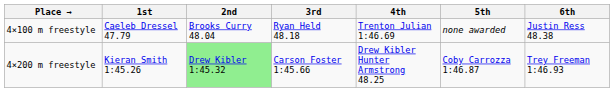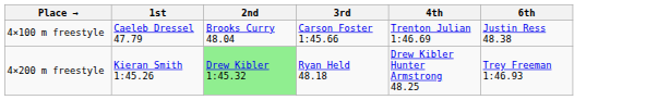- column: 5th | none awarded | Coby Carrozza 1:46.87
4×100 m freestyle | 3rd: Ryan Held 48.18 -> Carson Foster 1:45.66
4×200 m freestyle | 3rd: Carson Foster 1:45.66 -> Ryan Held 48.18
